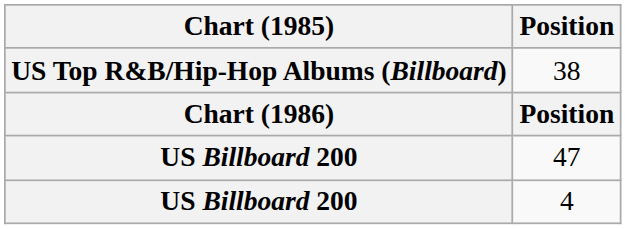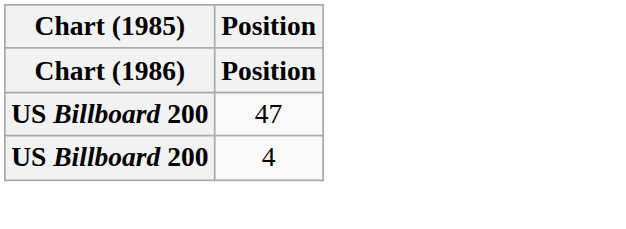- row: US Top R&B/Hip-Hop Albums (Billboard) | 38
